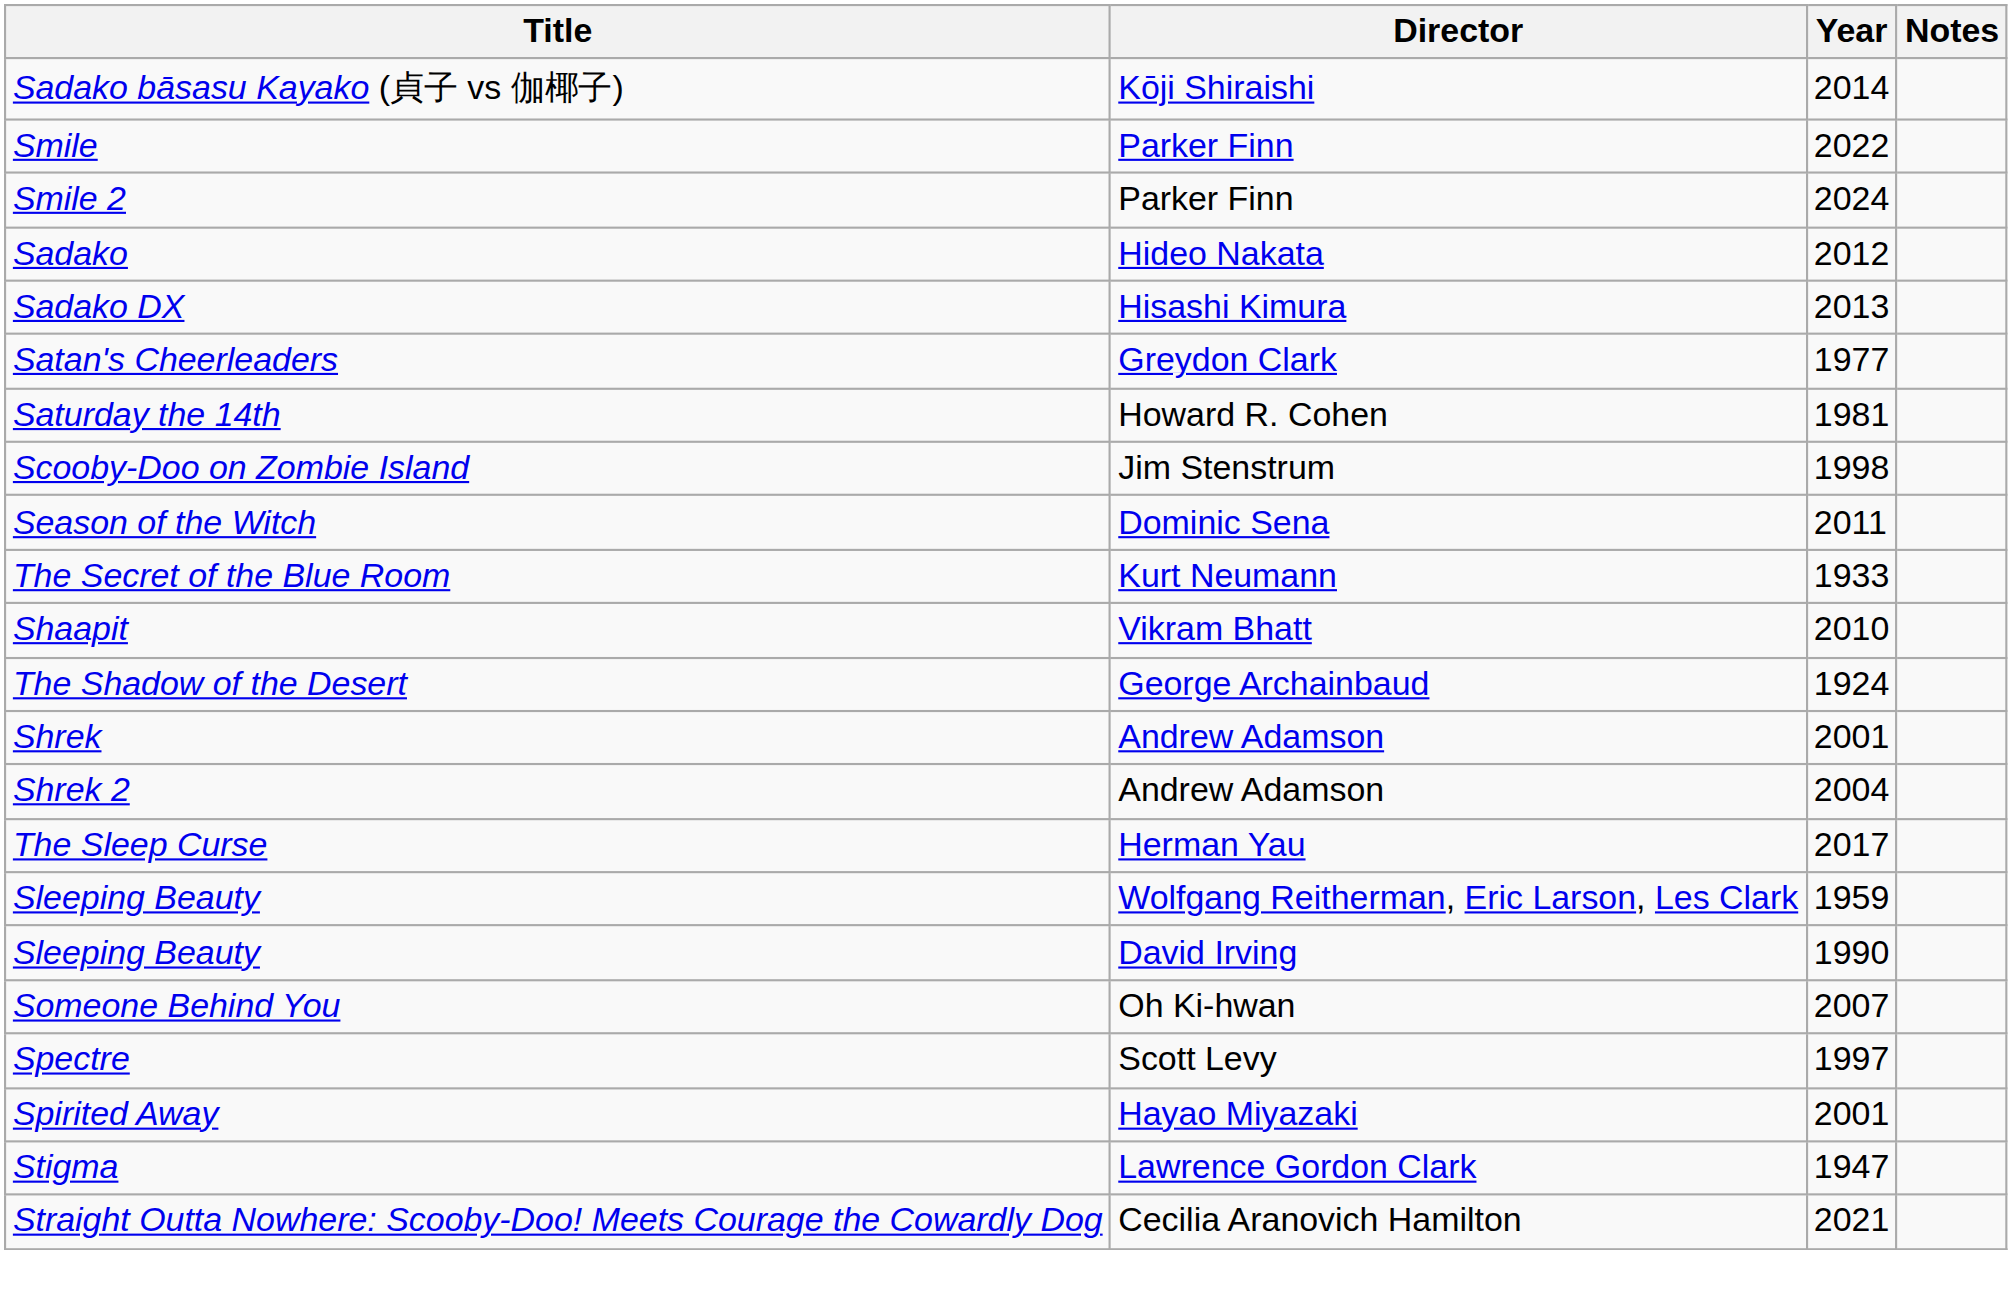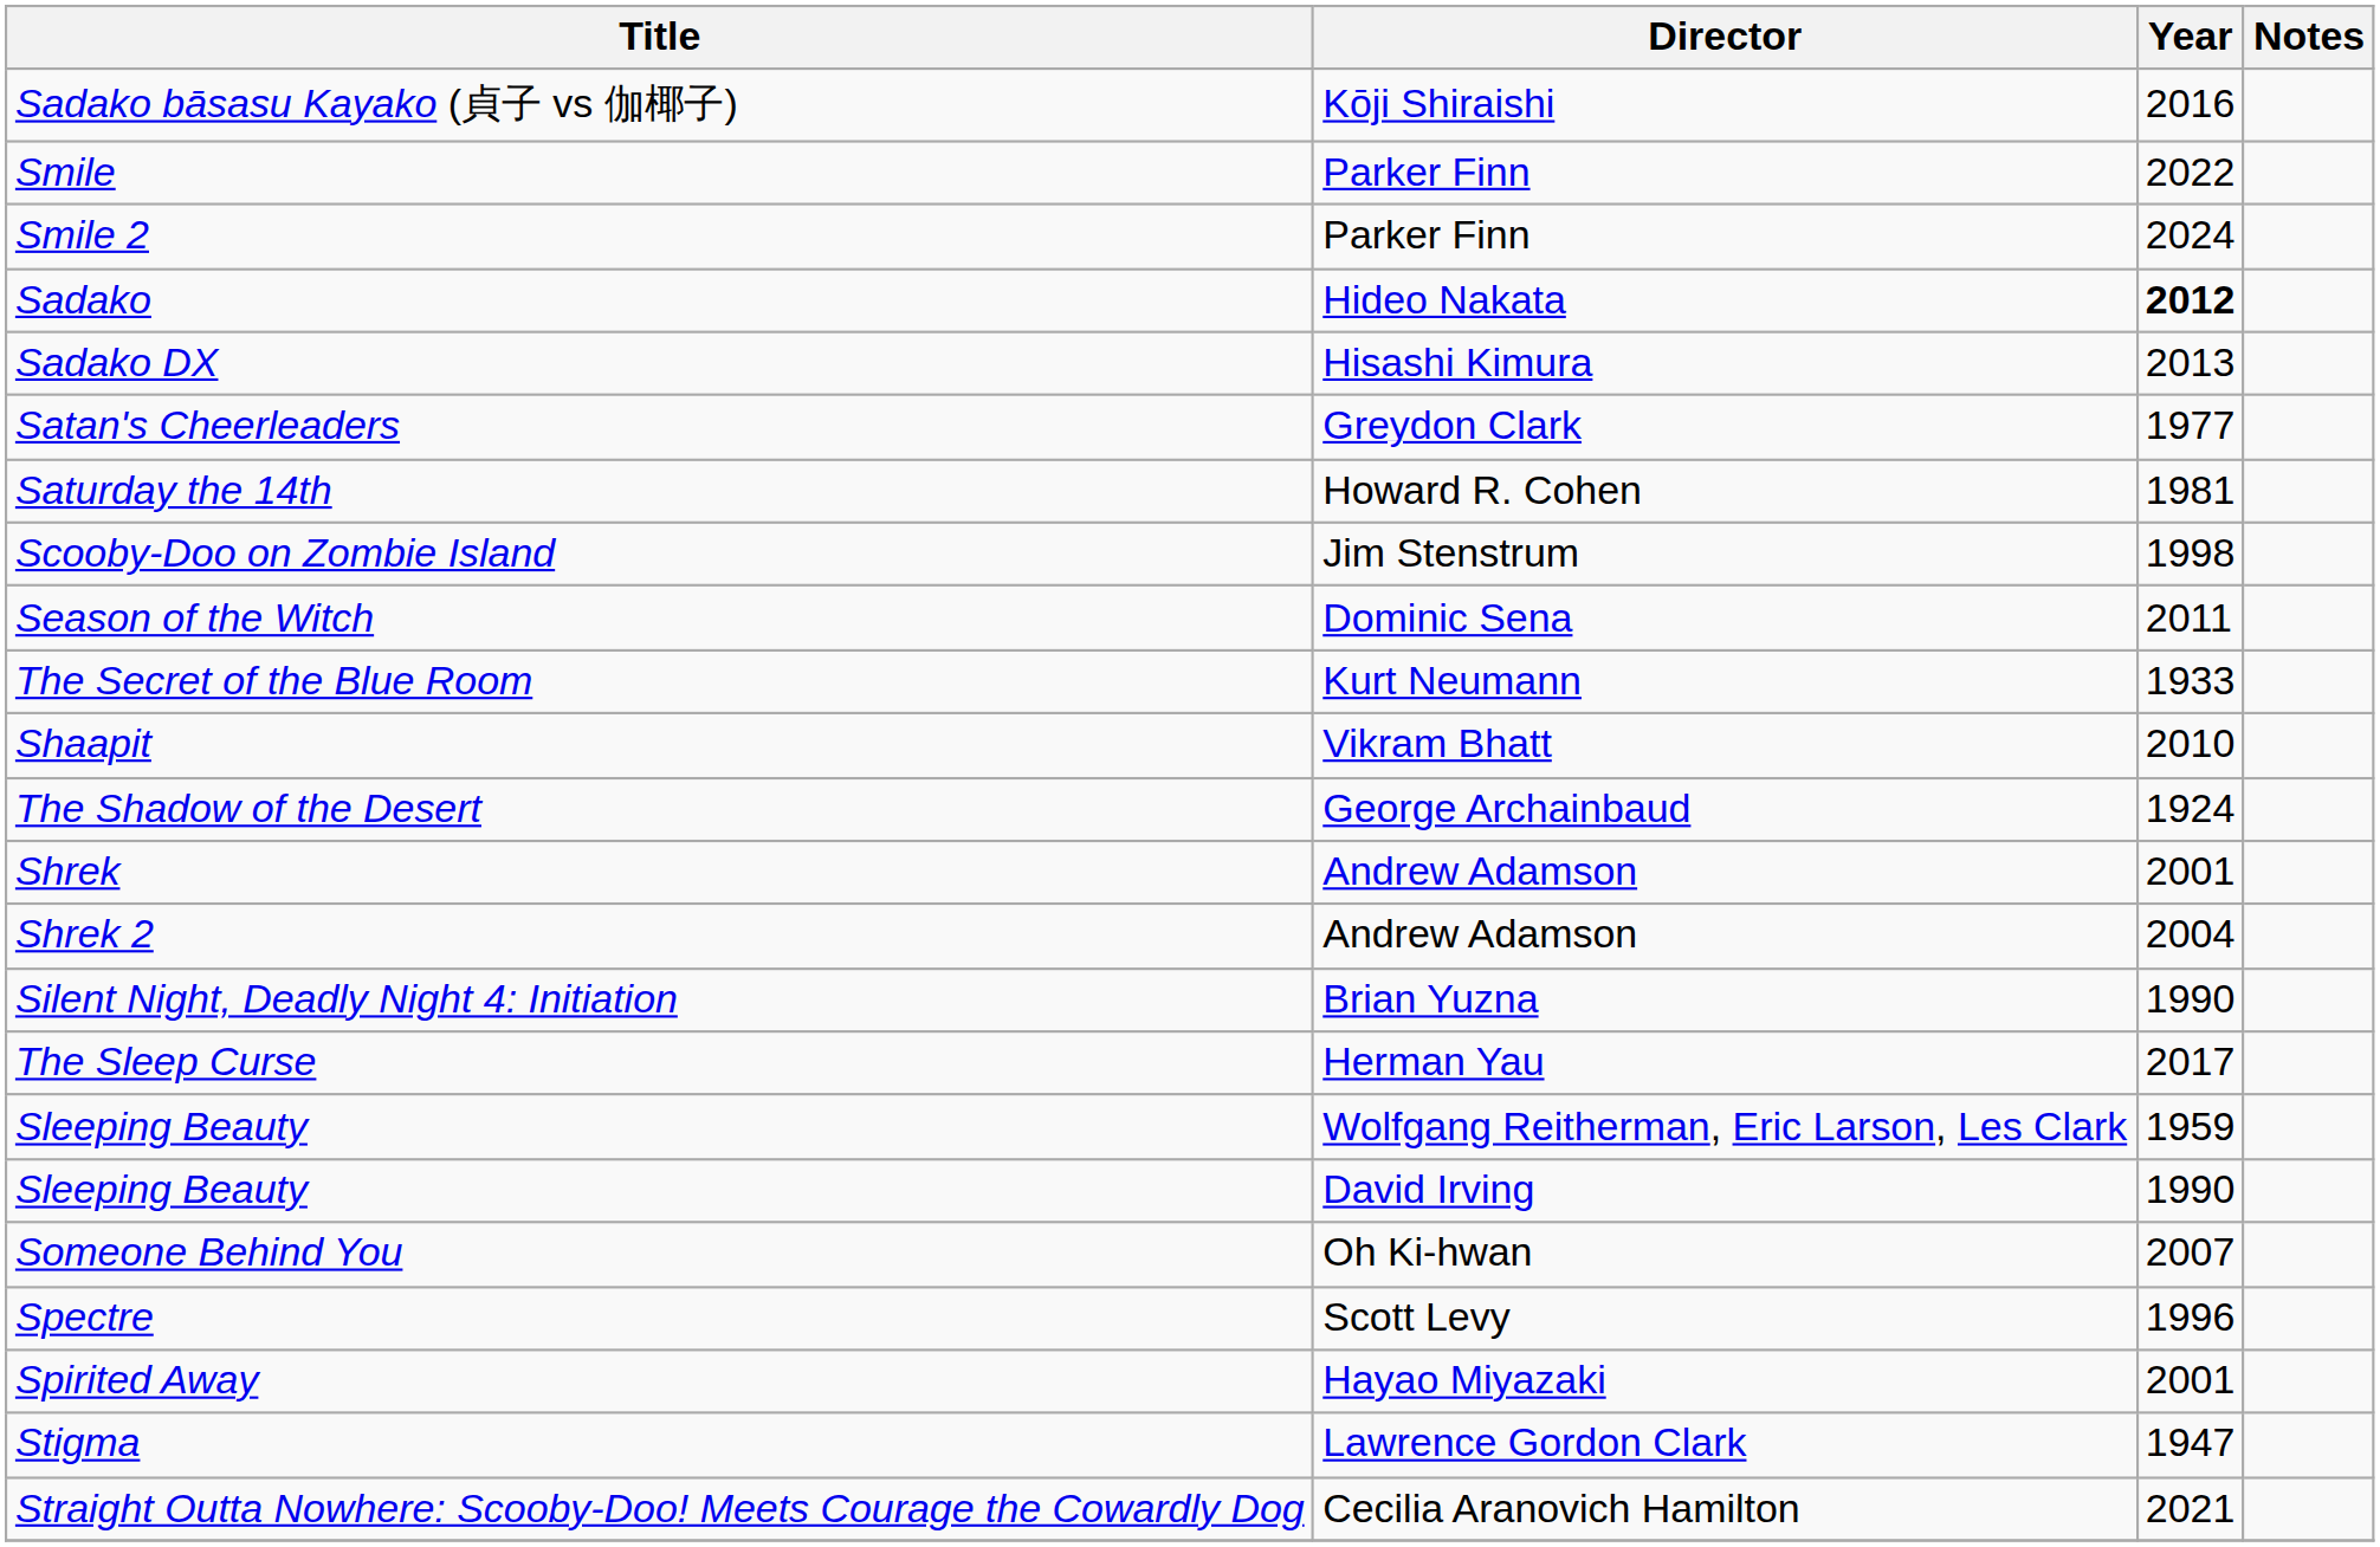Sadako bāsasu Kayako (貞子 vs 伽椰子) | Year: 2014 -> 2016
Sadako | Year: normal -> bold
+ row: Silent Night, Deadly Night 4: Initiation | Brian Yuzna | 1990
Spectre | Year: 1997 -> 1996
